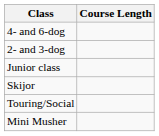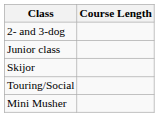- row: 4- and 6-dog
